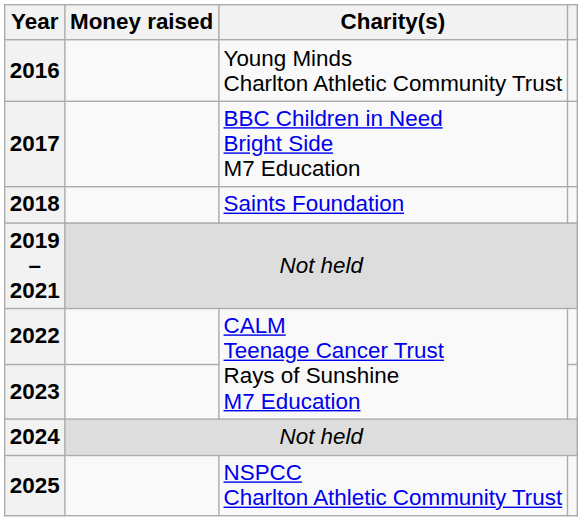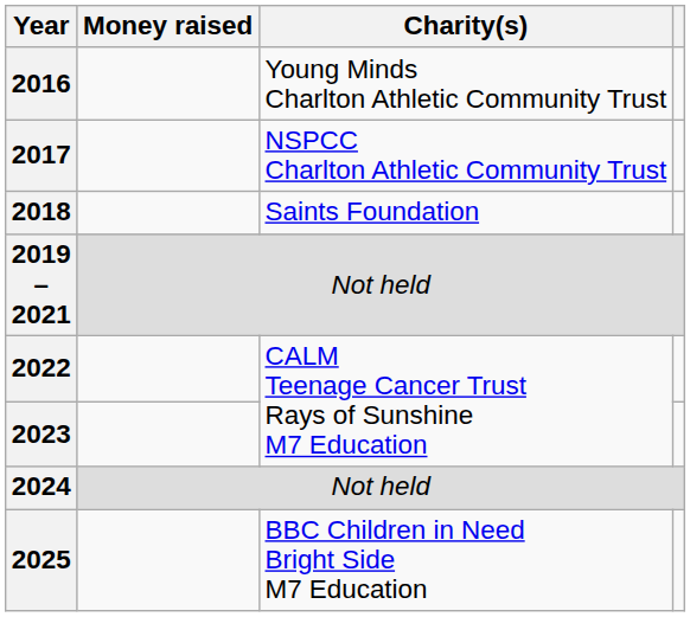2017 | Charity(s): BBC Children in Need Bright Side M7 Education -> NSPCC Charlton Athletic Community Trust
2025 | Charity(s): NSPCC Charlton Athletic Community Trust -> BBC Children in Need Bright Side M7 Education
